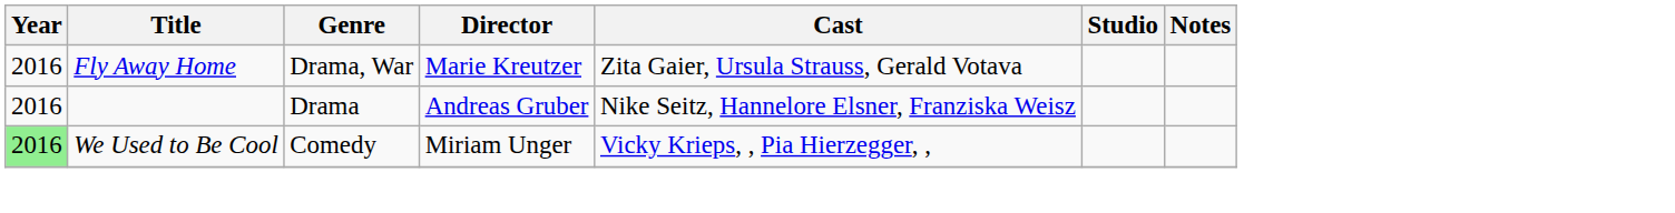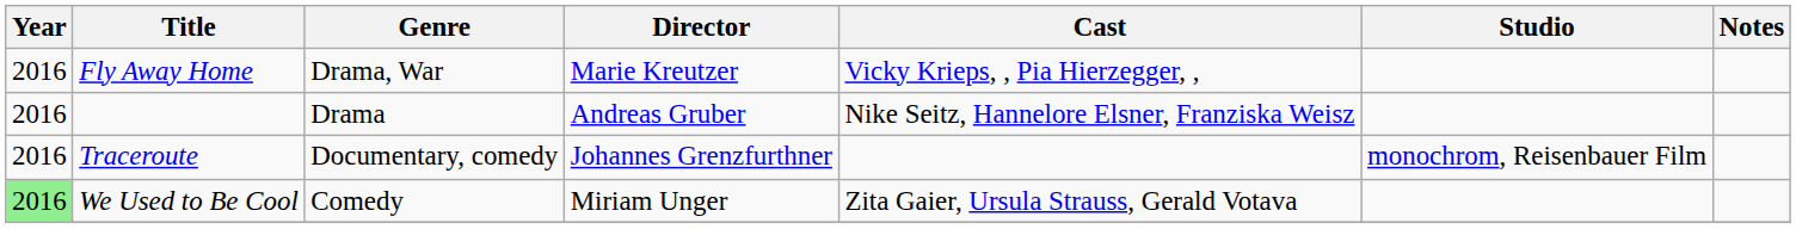Fly Away Home | Cast: Zita Gaier, Ursula Strauss, Gerald Votava -> Vicky Krieps, , Pia Hierzegger, ,
+ row: 2016 | Traceroute | Documentary, comedy | Johannes Grenzfurthner | monochrom, Reisenbauer Film
We Used to Be Cool | Cast: Vicky Krieps, , Pia Hierzegger, , -> Zita Gaier, Ursula Strauss, Gerald Votava
